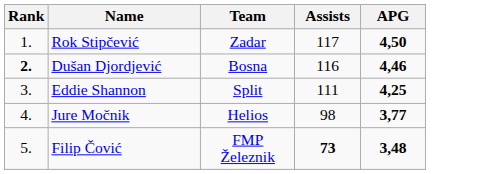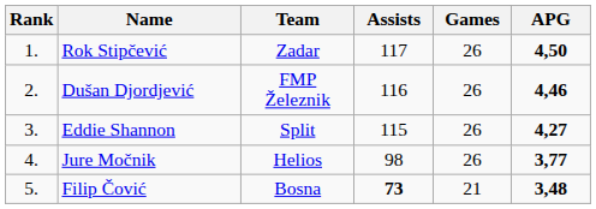+ column: Games | 26 | 26 | 26 | 26 | 21
Dušan Djordjević | Rank: bold -> normal
Dušan Djordjević | Team: Bosna -> FMP Železnik
Eddie Shannon | Assists: 111 -> 115
Eddie Shannon | APG: 4,25 -> 4,27
Filip Čović | Team: FMP Železnik -> Bosna
